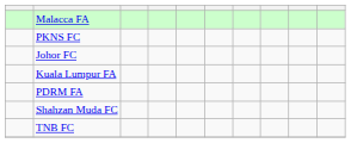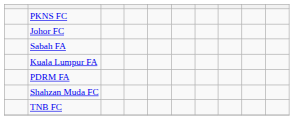- row: Malacca FA
+ row: Sabah FA
